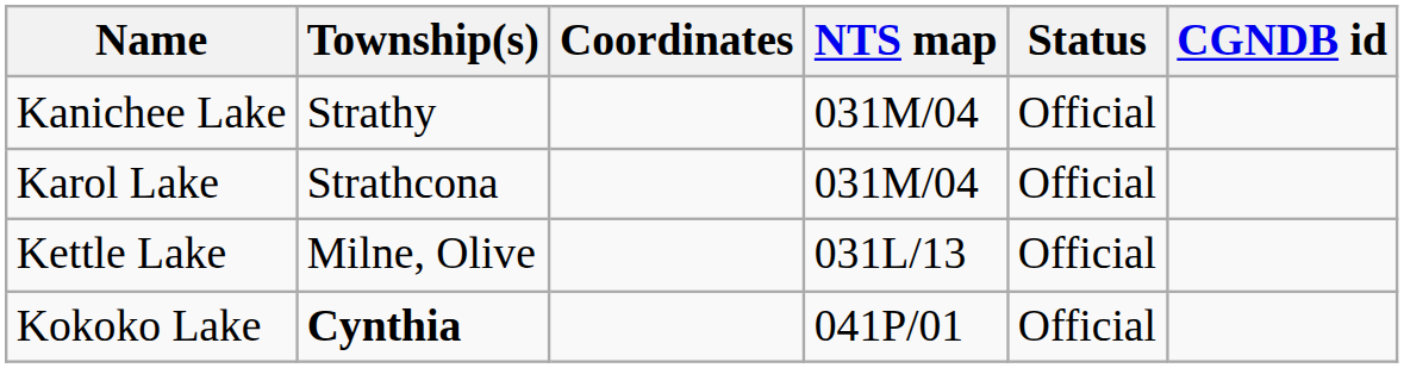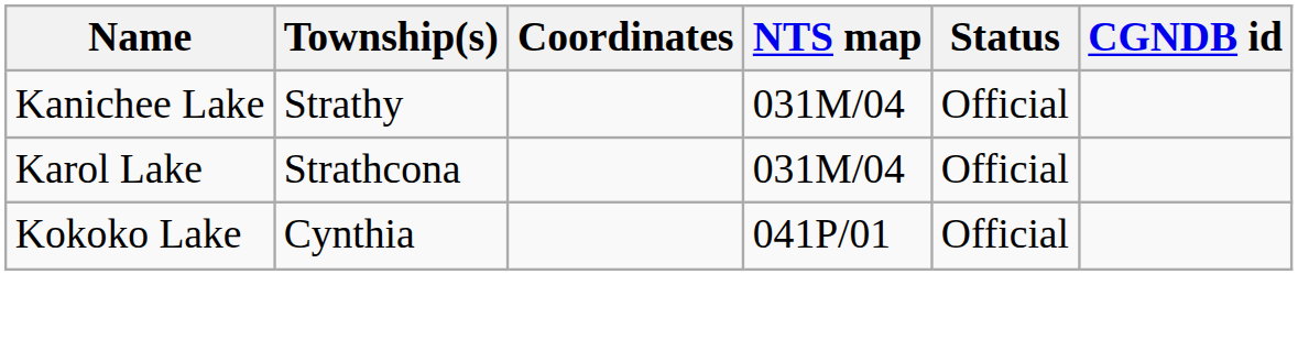- row: Kettle Lake | Milne, Olive | 031L/13 | Official
Kokoko Lake | Township(s): bold -> normal
